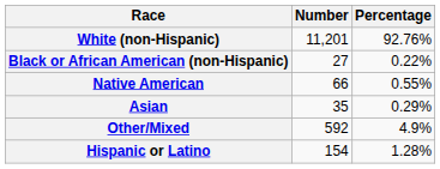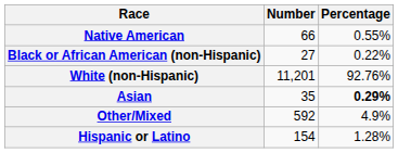rows swapped: White (non-Hispanic) <-> Native American
Asian | Percentage: normal -> bold
